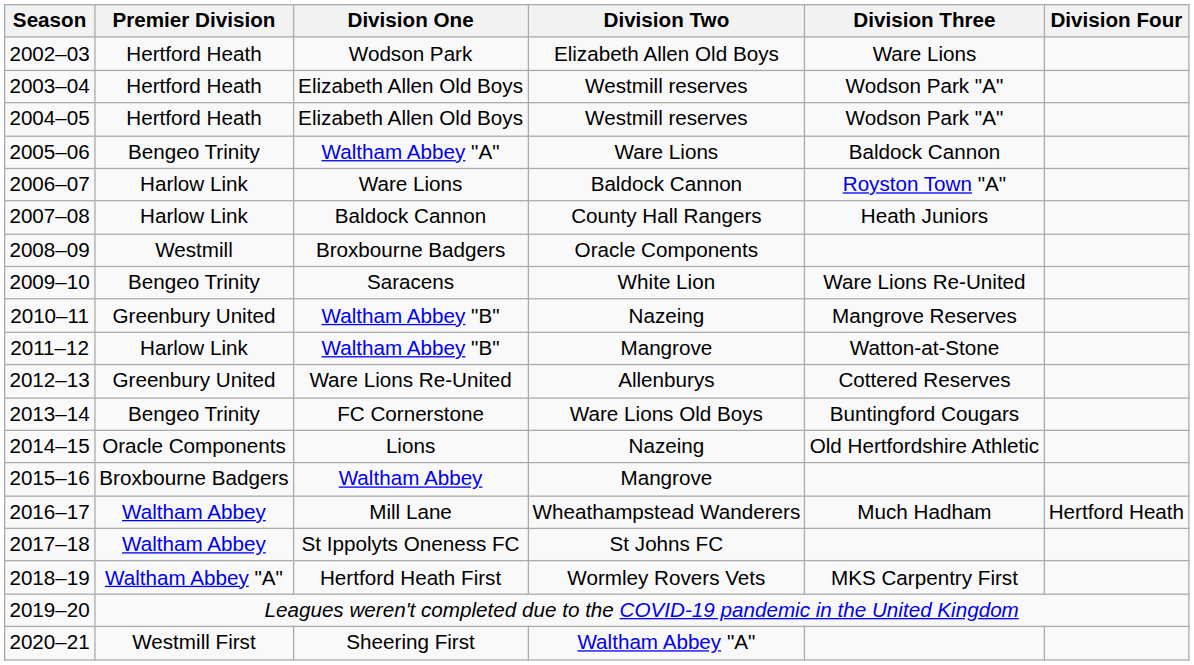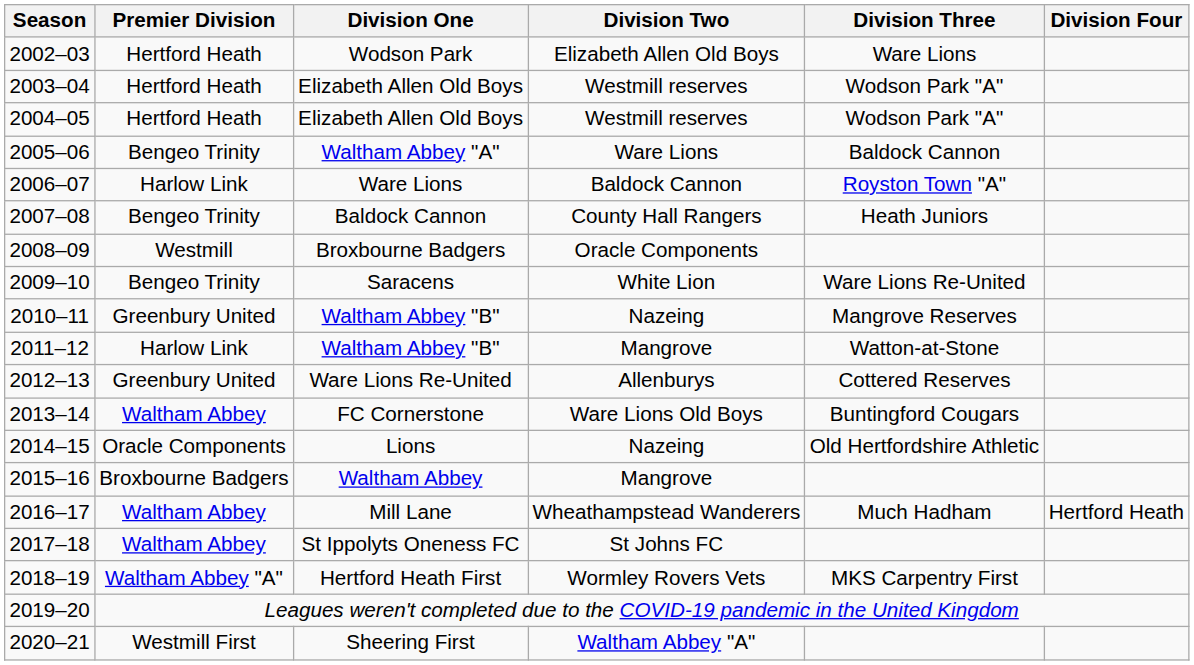2007–08 | Premier Division: Harlow Link -> Bengeo Trinity
2013–14 | Premier Division: Bengeo Trinity -> Waltham Abbey
